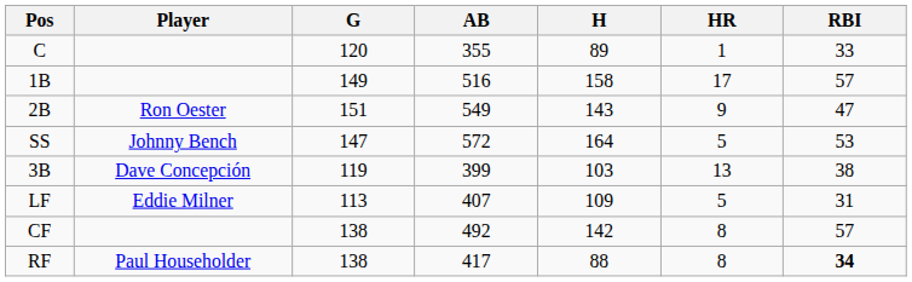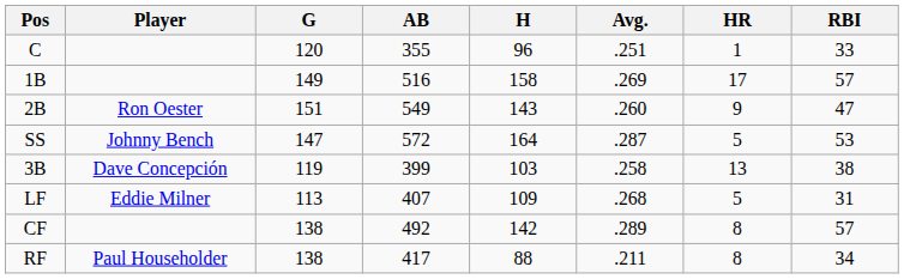+ column: Avg. | .251 | .269 | .260 | .287 | .258 | .268 | .289 | .211
C | H: 89 -> 96
RF | RBI: bold -> normal
